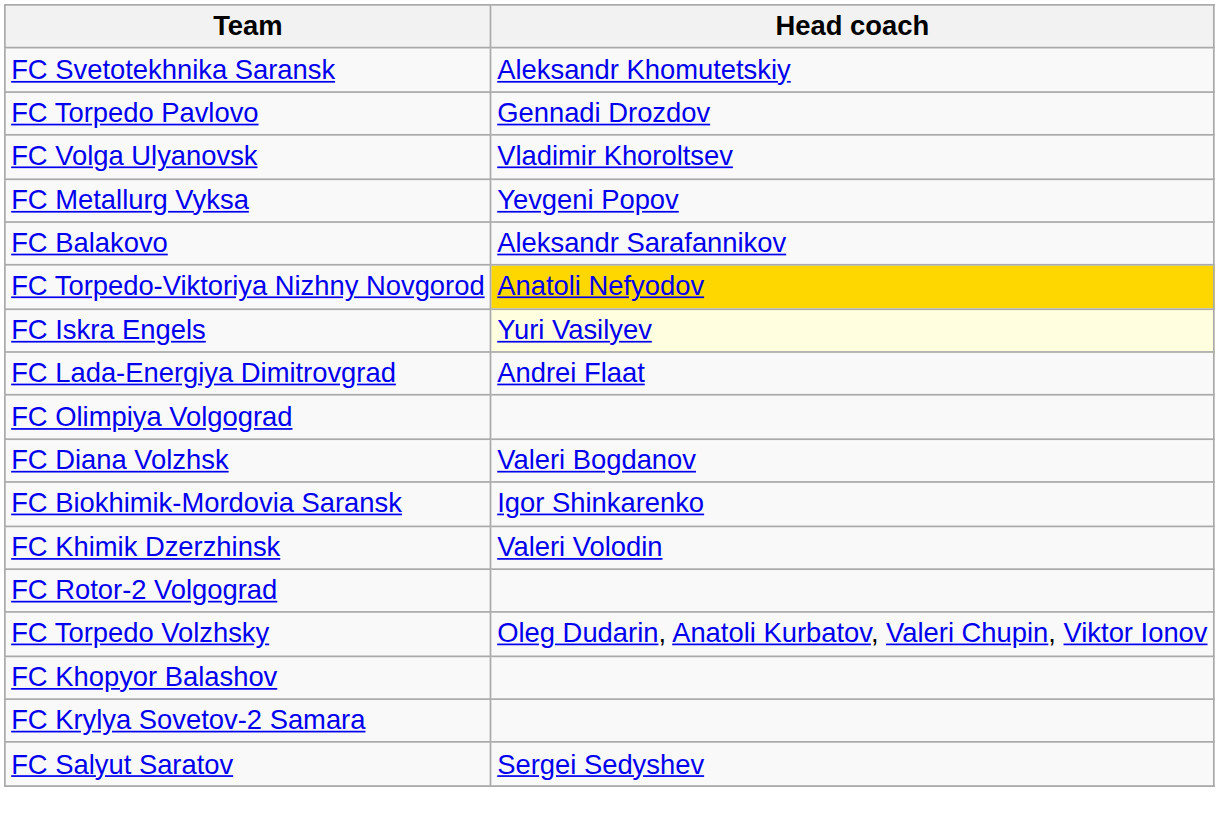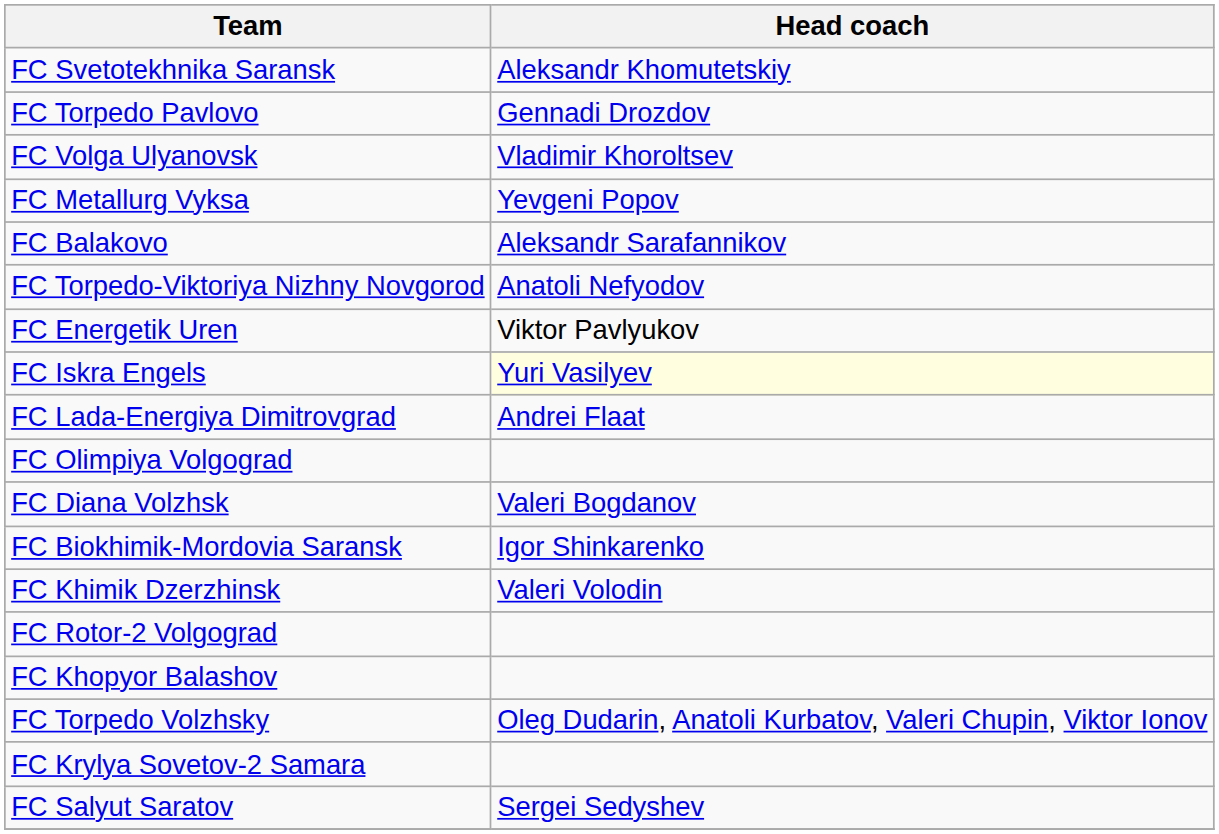FC Torpedo-Viktoriya Nizhny Novgorod | Head coach: gold background -> no background
+ row: FC Energetik Uren | Viktor Pavlyukov
rows swapped: FC Khopyor Balashov <-> FC Torpedo Volzhsky
